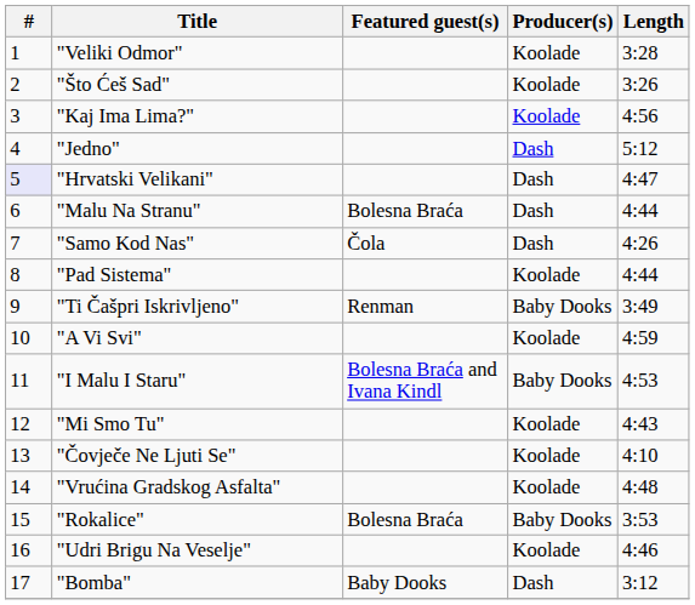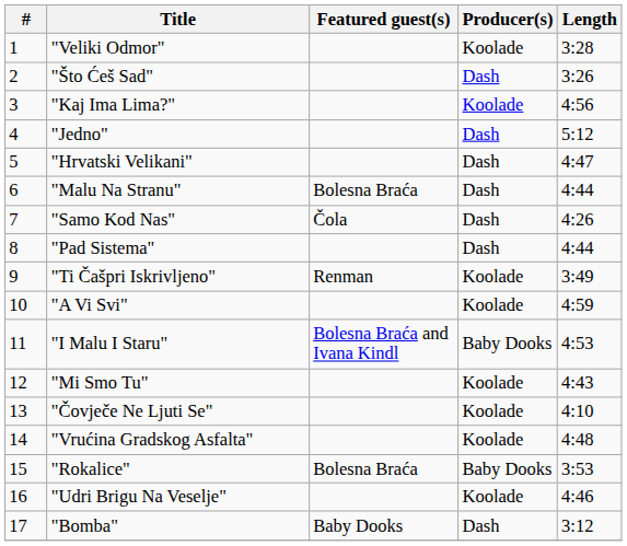"Što Ćeš Sad" | Producer(s): Koolade -> Dash
"Hrvatski Velikani" | #: lavender background -> no background
"Pad Sistema" | Producer(s): Koolade -> Dash
"Ti Čašpri Iskrivljeno" | Producer(s): Baby Dooks -> Koolade
